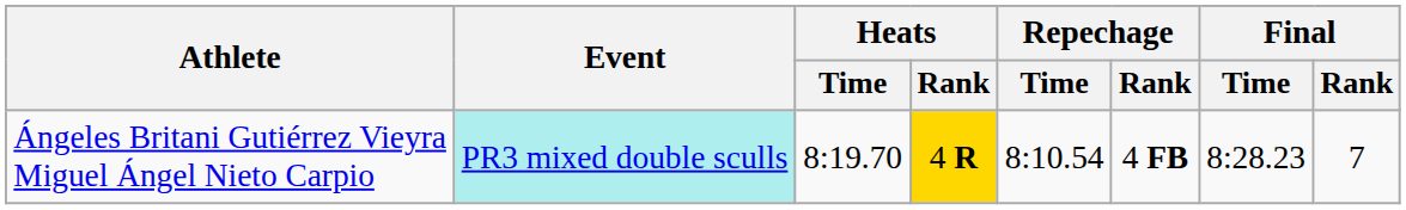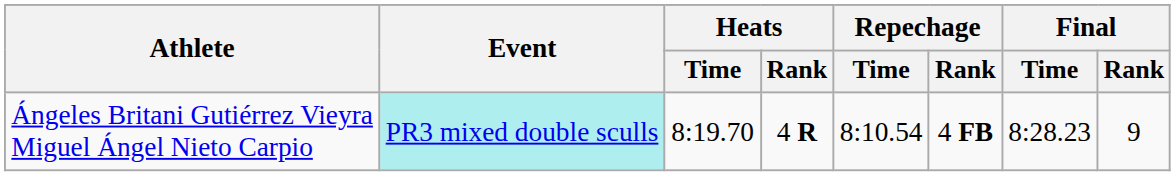Ángeles Britani Gutiérrez Vieyra Miguel Ángel Nieto Carpio | Heats / Rank: gold background -> no background
Ángeles Britani Gutiérrez Vieyra Miguel Ángel Nieto Carpio | Final / Rank: 7 -> 9
